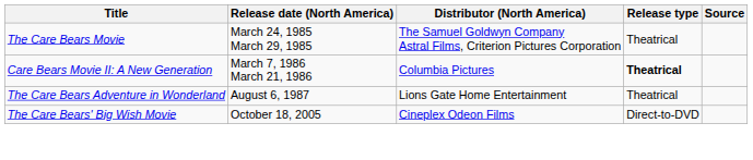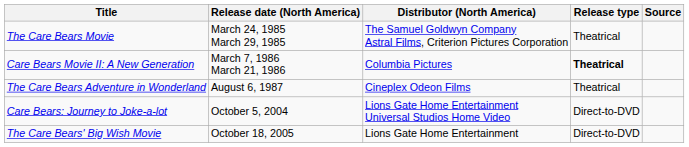The Care Bears Adventure in Wonderland | Distributor (North America): Lions Gate Home Entertainment -> Cineplex Odeon Films
+ row: Care Bears: Journey to Joke-a-lot | October 5, 2004 | Lions Gate Home Entertainment Universal Studios Home Video | Direct-to-DVD
The Care Bears' Big Wish Movie | Distributor (North America): Cineplex Odeon Films -> Lions Gate Home Entertainment
